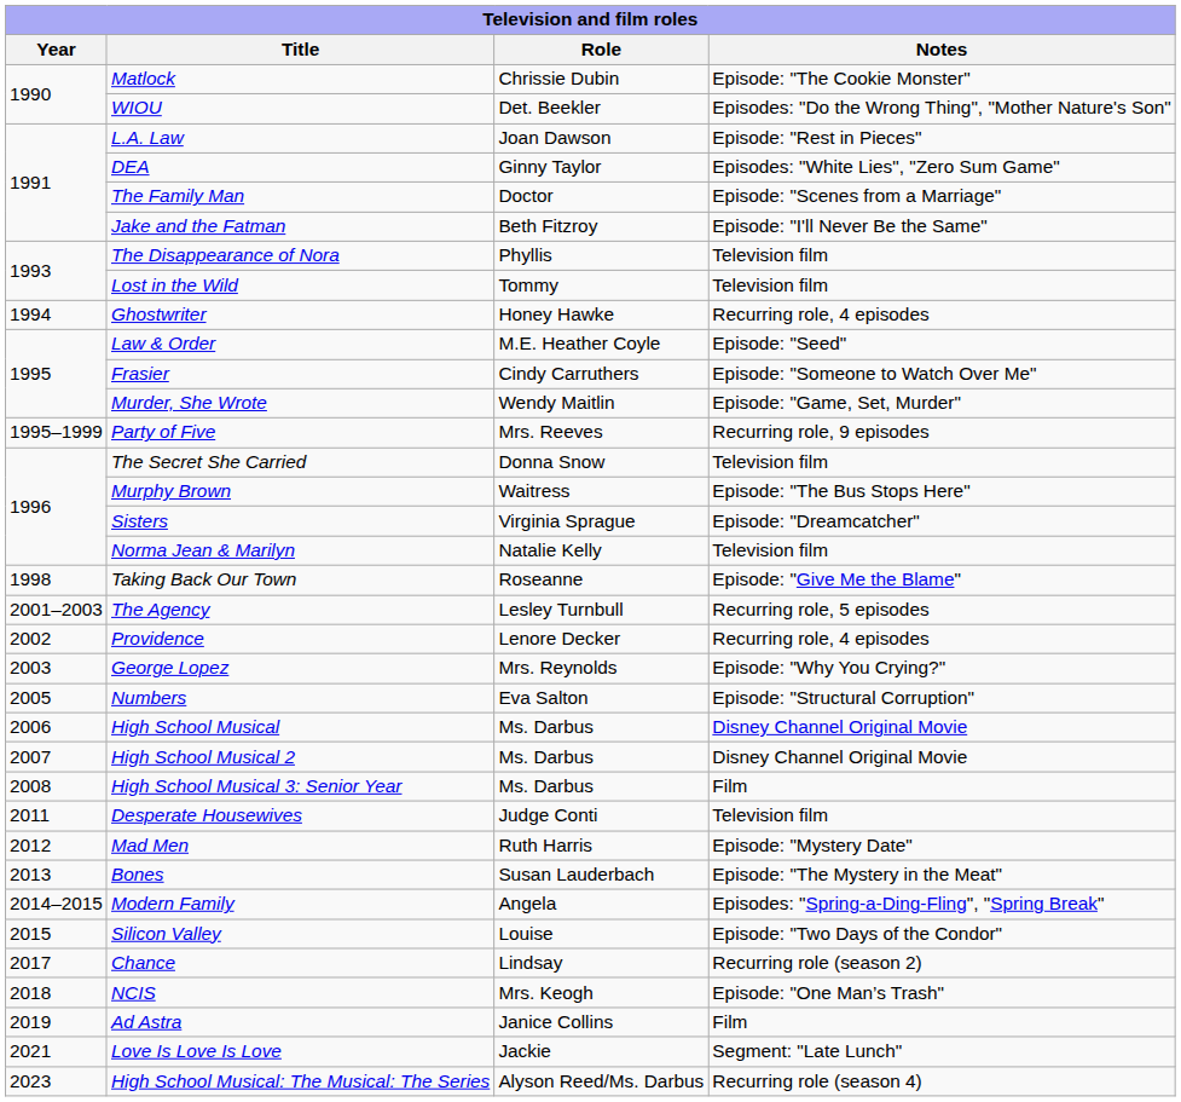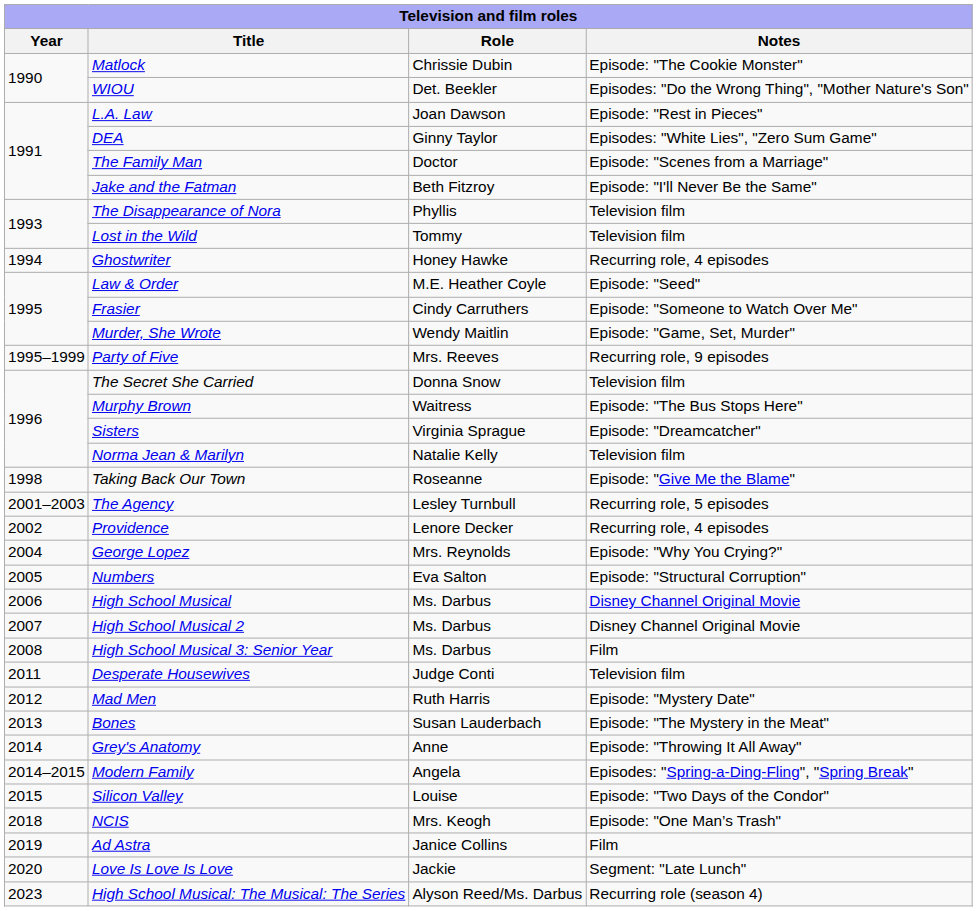George Lopez | Year: 2003 -> 2004
+ row: 2014 | Grey's Anatomy | Anne | Episode: "Throwing It All Away"
- row: 2017 | Chance | Lindsay | Recurring role (season 2)
Love Is Love Is Love | Year: 2021 -> 2020
